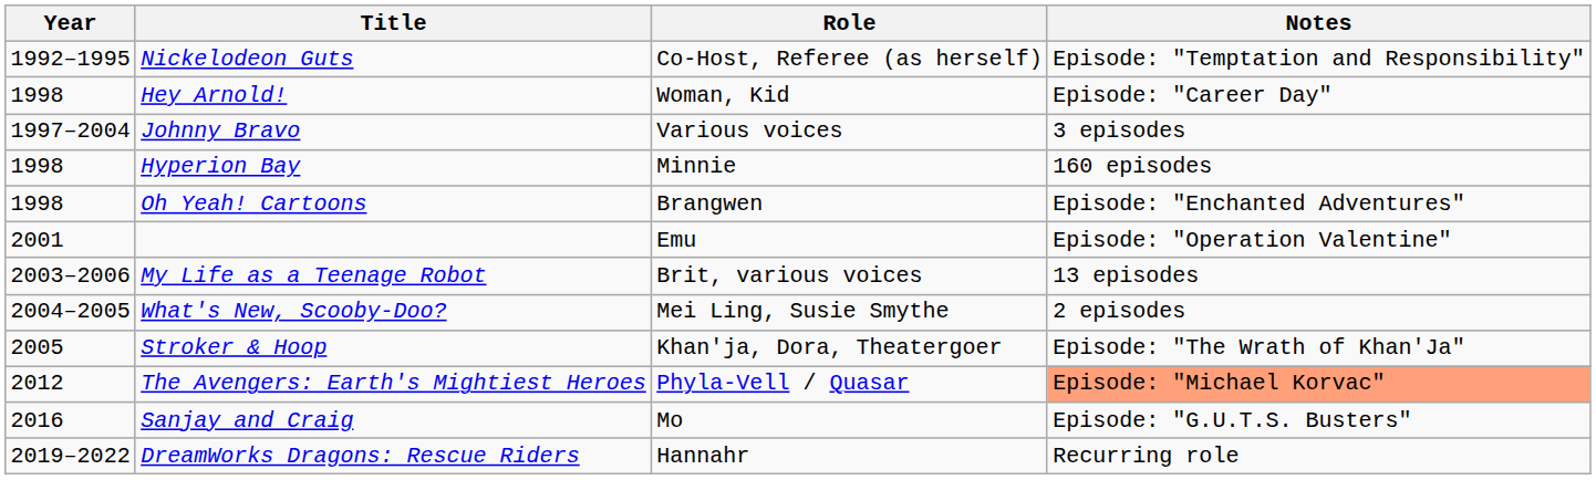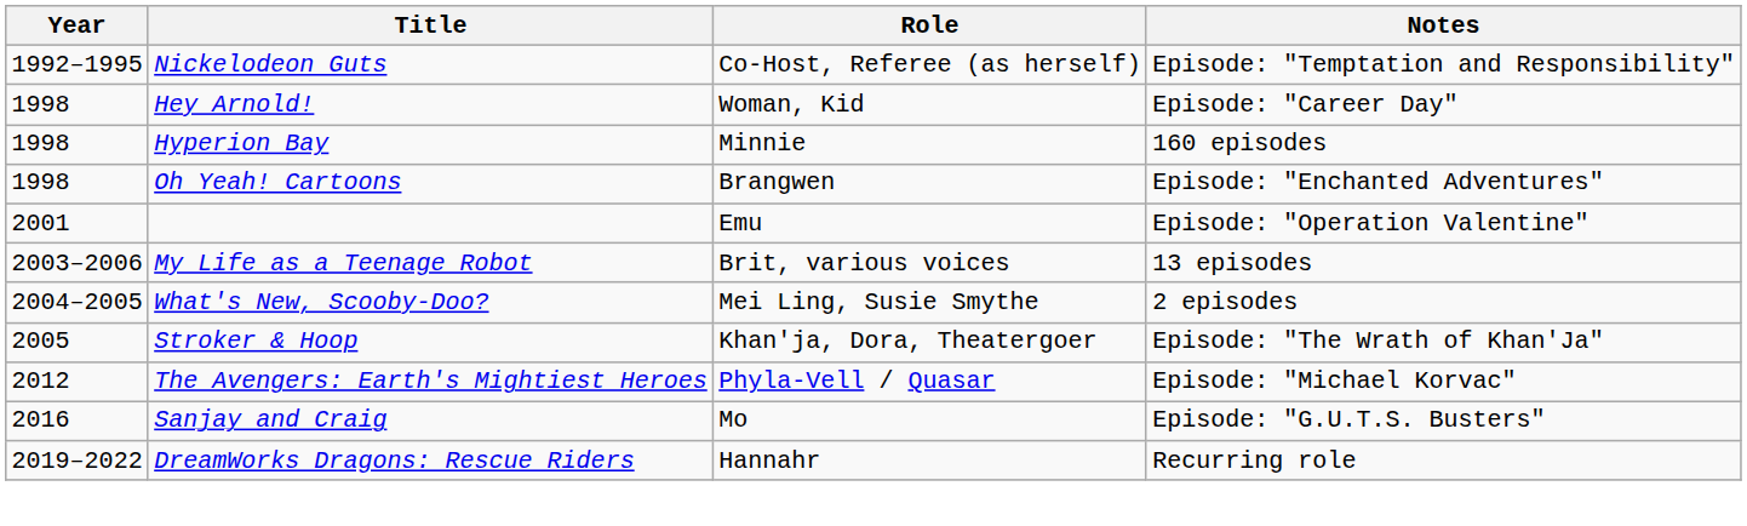- row: 1997–2004 | Johnny Bravo | Various voices | 3 episodes
The Avengers: Earth's Mightiest Heroes | Notes: lightsalmon background -> no background
